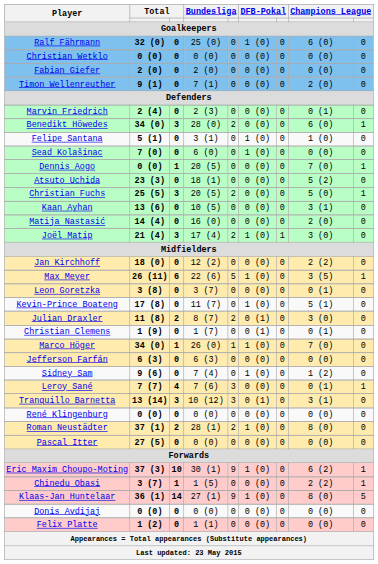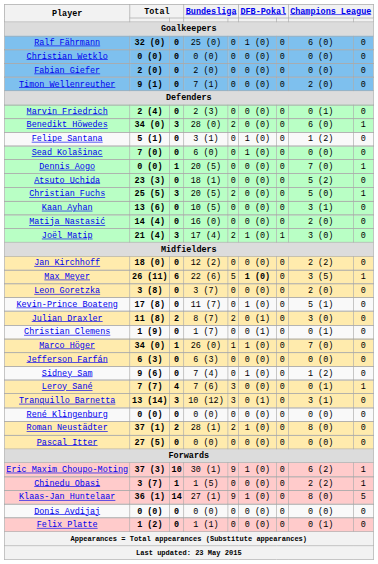Felipe Santana | column 8: 1 (0) -> 1 (2)
Max Meyer | column 6: normal -> bold
Leon Goretzka | column 8: 0 (1) -> 2 (0)
Felix Platte | column 8: 0 (0) -> 0 (1)
